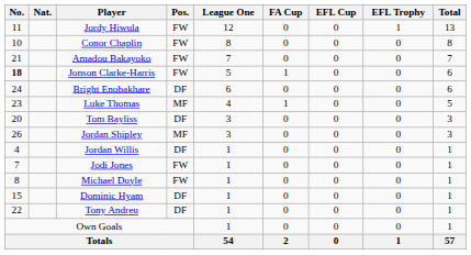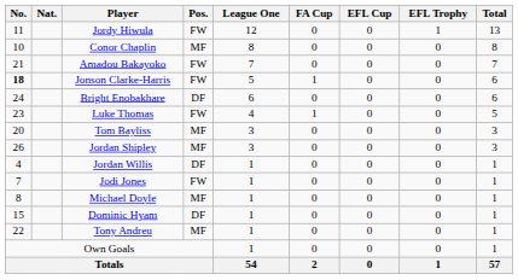Conor Chaplin | Pos.: FW -> MF
Luke Thomas | Pos.: MF -> FW
Tom Bayliss | Pos.: DF -> MF
Michael Doyle | Pos.: FW -> MF
Tony Andreu | Pos.: DF -> MF
